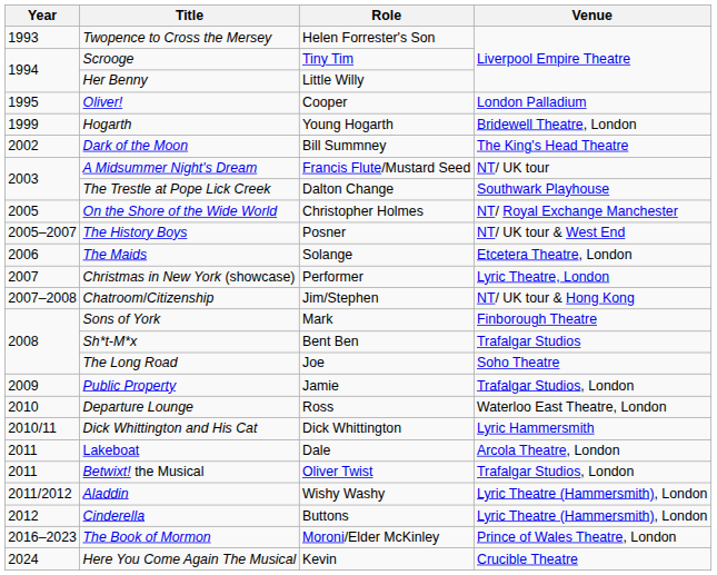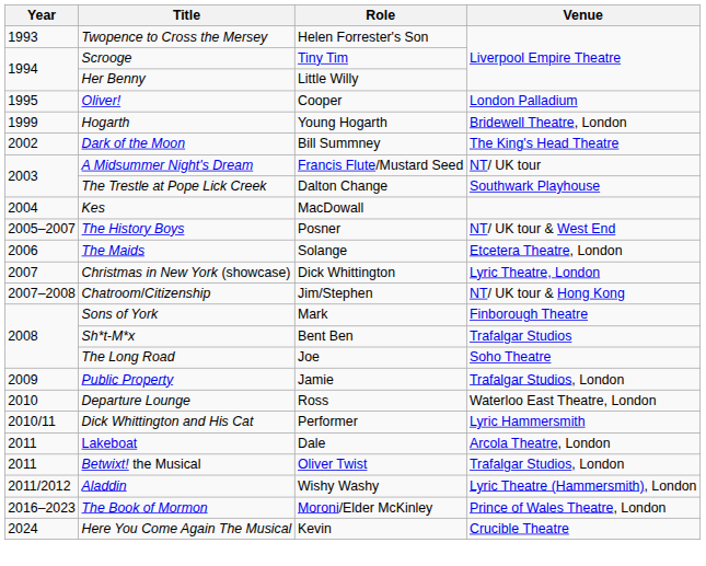+ row: 2004 | Kes | MacDowall
- row: 2005 | On the Shore of the Wide World | Christopher Holmes | NT/ Royal Exchange Manchester
Christmas in New York (showcase) | Role: Performer -> Dick Whittington
Dick Whittington and His Cat | Role: Dick Whittington -> Performer
- row: 2012 | Cinderella | Buttons | Lyric Theatre (Hammersmith), London
